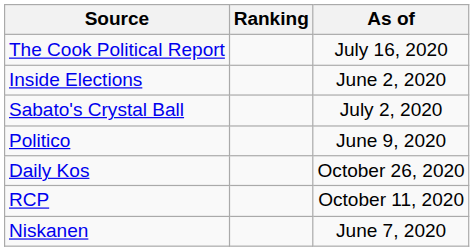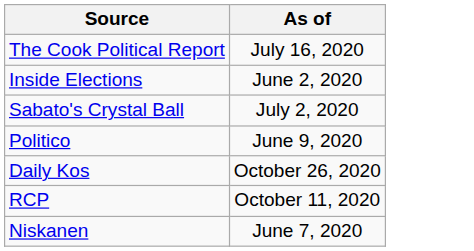- column: Ranking
